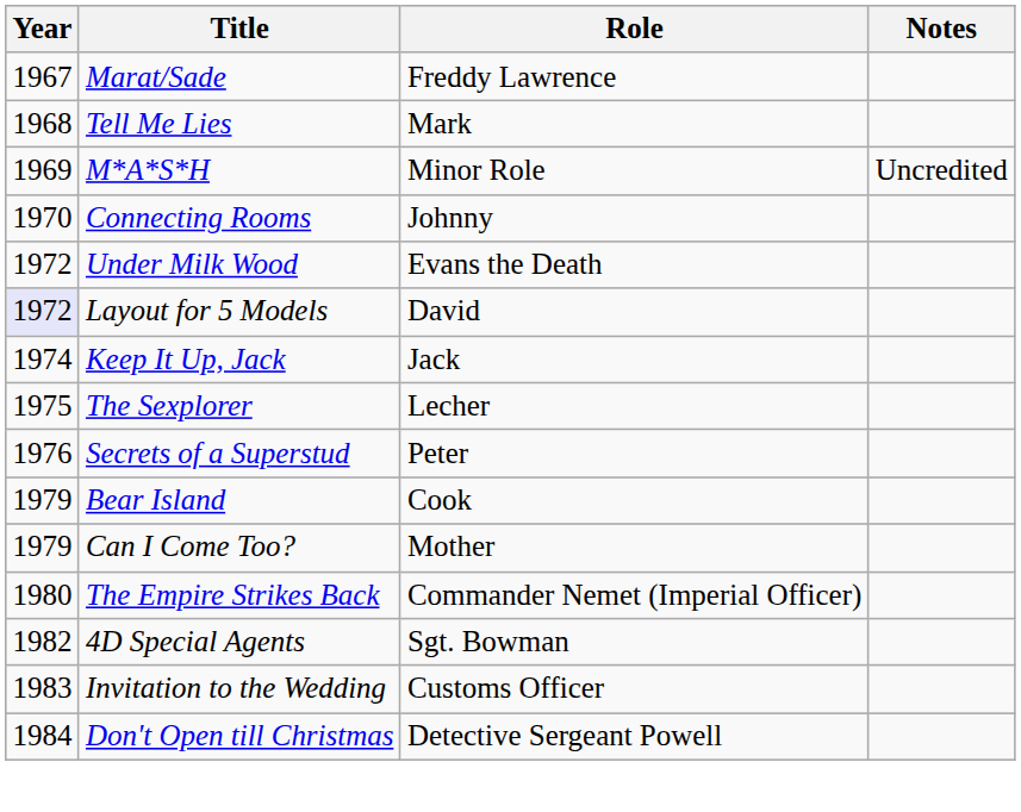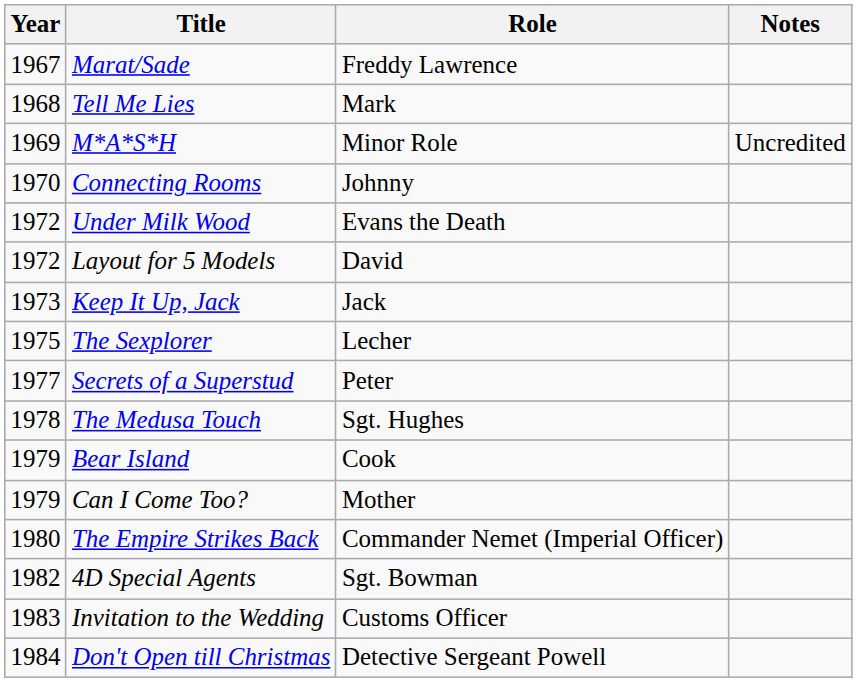Layout for 5 Models | Year: lavender background -> no background
Keep It Up, Jack | Year: 1974 -> 1973
Secrets of a Superstud | Year: 1976 -> 1977
+ row: 1978 | The Medusa Touch | Sgt. Hughes
